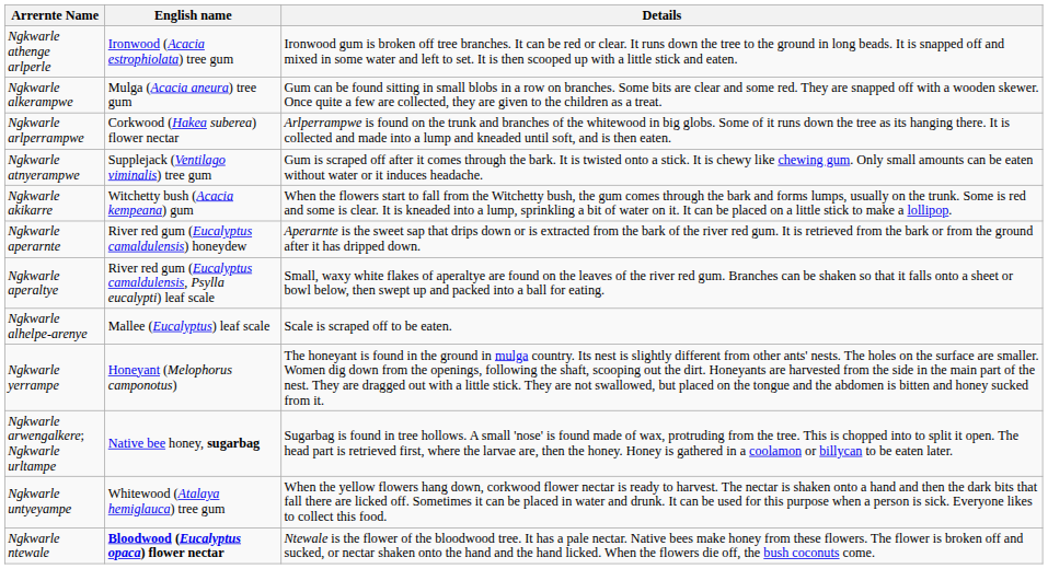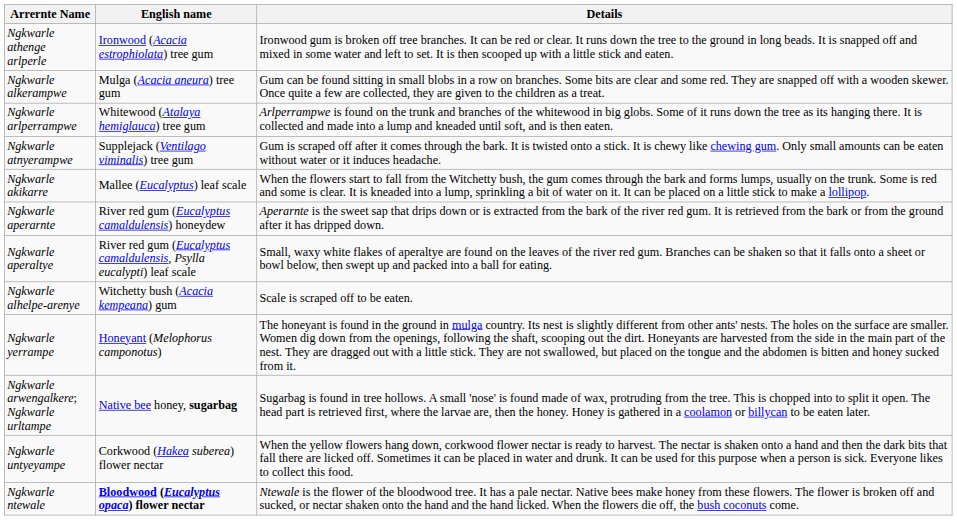Ngkwarle arlperrampwe | English name: Corkwood (Hakea suberea) flower nectar -> Whitewood (Atalaya hemiglauca) tree gum
Ngkwarle akikarre | English name: Witchetty bush (Acacia kempeana) gum -> Mallee (Eucalyptus) leaf scale
Ngkwarle alhelpe-arenye | English name: Mallee (Eucalyptus) leaf scale -> Witchetty bush (Acacia kempeana) gum
Ngkwarle untyeyampe | English name: Whitewood (Atalaya hemiglauca) tree gum -> Corkwood (Hakea suberea) flower nectar
